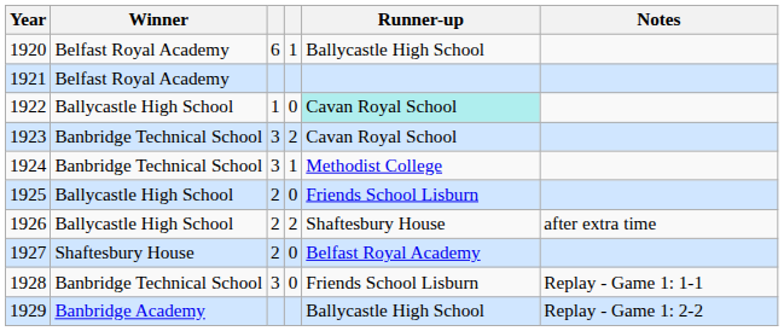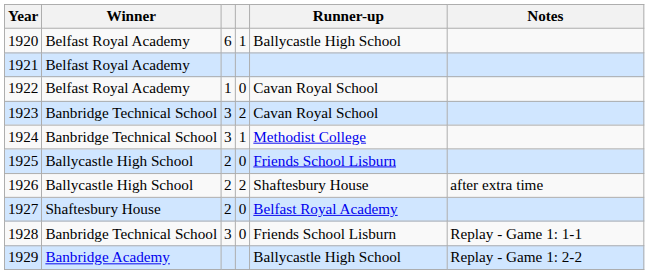1922 | Winner: Ballycastle High School -> Belfast Royal Academy
1922 | Runner-up: paleturquoise background -> no background
